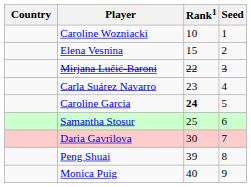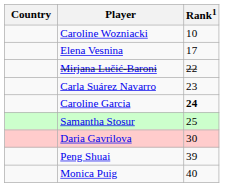- column: Seed | 1 | 2 | 3 | 4 | 5 | 6 | 7 | 8 | 9
Elena Vesnina | Rank1: 15 -> 17
